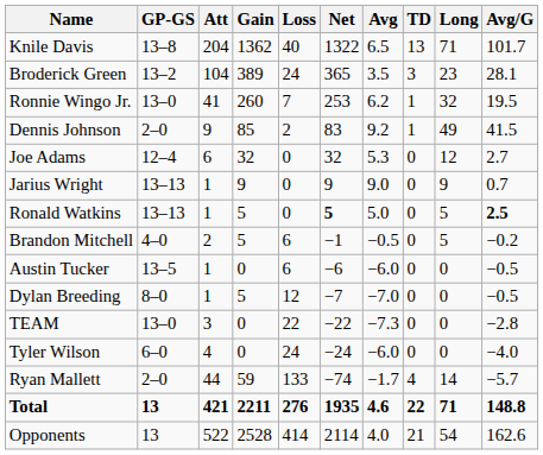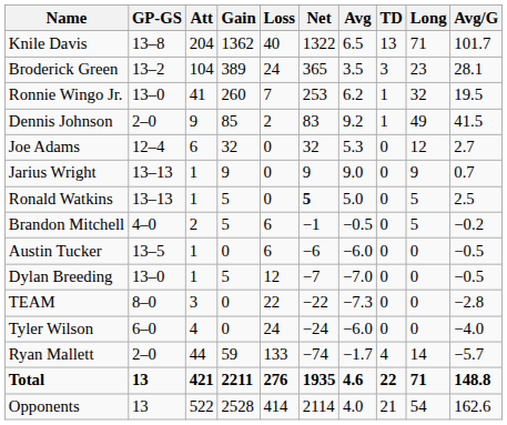Ronald Watkins | Avg/G: bold -> normal
Dylan Breeding | GP-GS: 8–0 -> 13–0
TEAM | GP-GS: 13–0 -> 8–0
